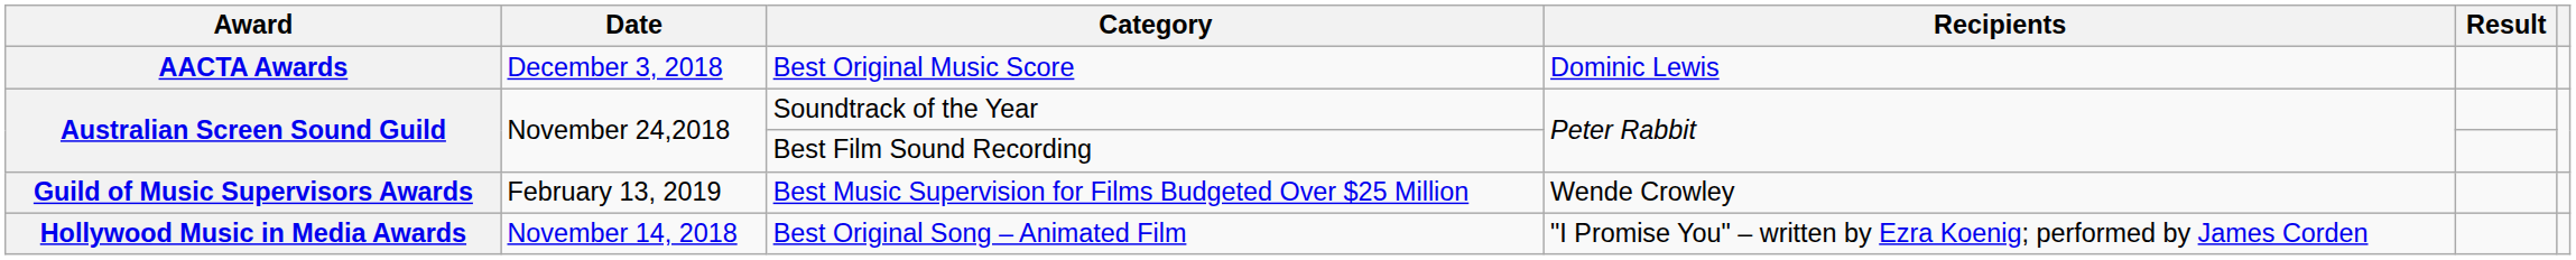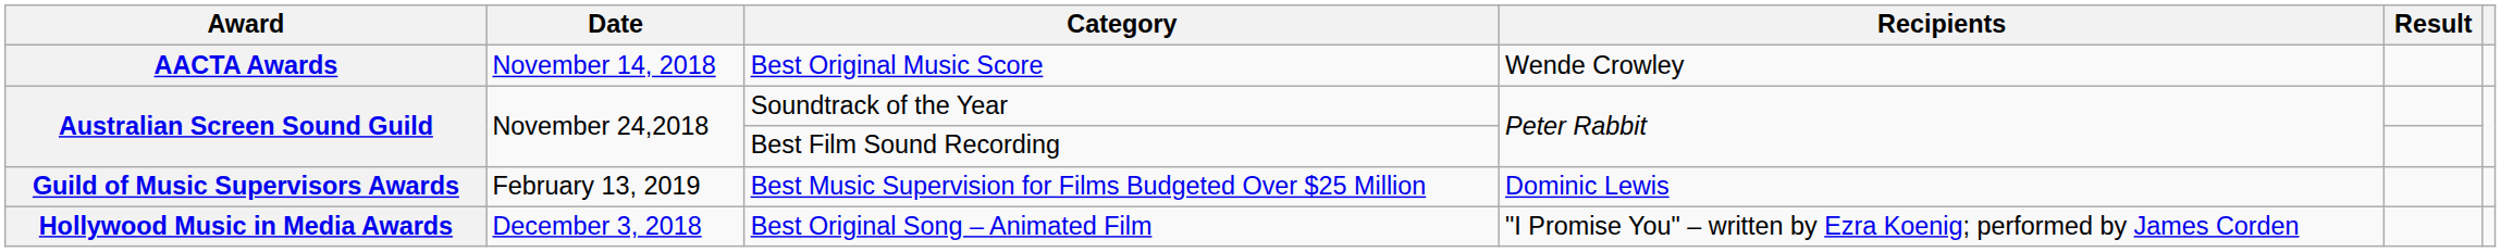Best Original Music Score | Date: December 3, 2018 -> November 14, 2018
Best Original Music Score | Recipients: Dominic Lewis -> Wende Crowley
Best Music Supervision for Films Budgeted Over $25 Million | Recipients: Wende Crowley -> Dominic Lewis
Best Original Song – Animated Film | Date: November 14, 2018 -> December 3, 2018
